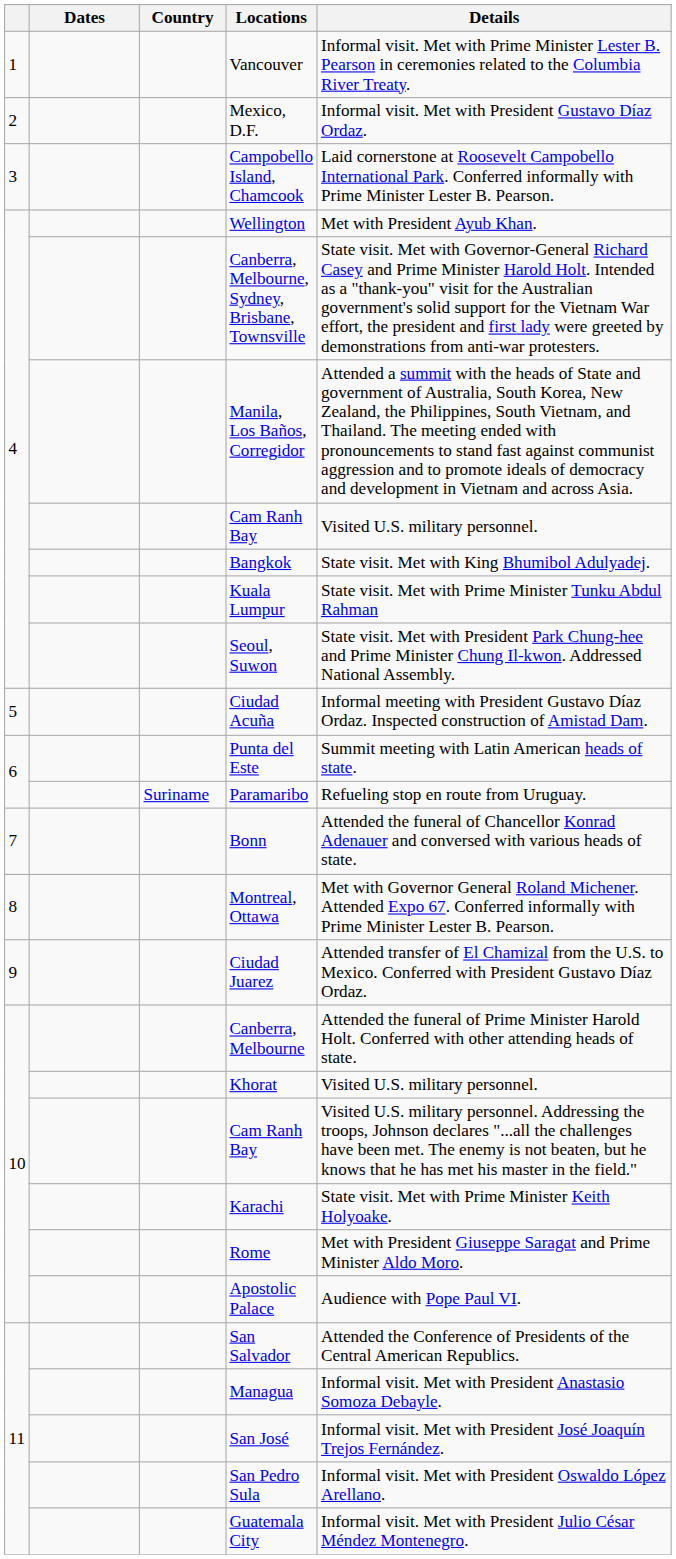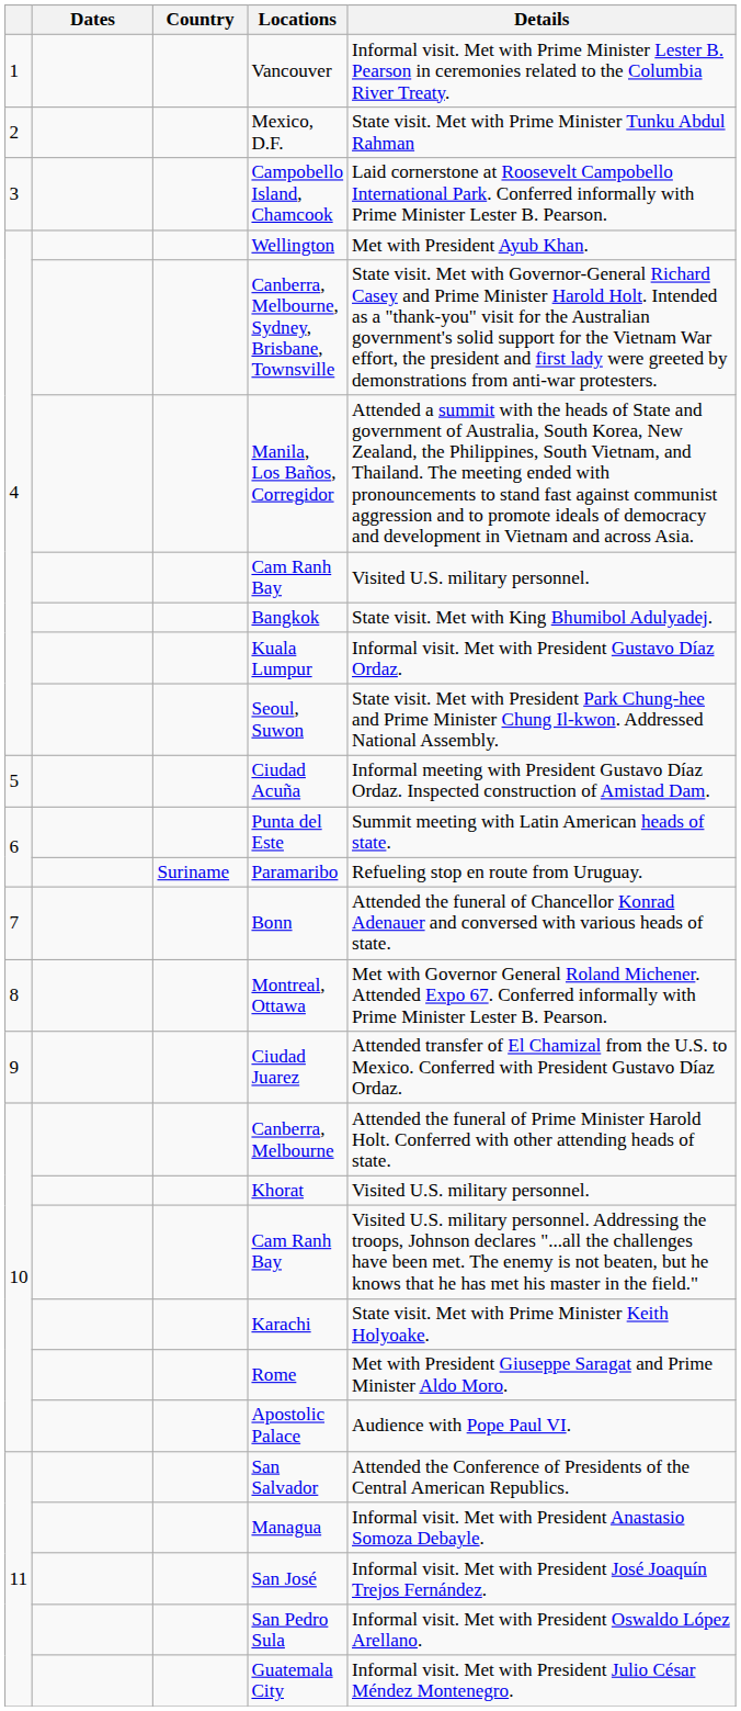Mexico, D.F. | Details: Informal visit. Met with President Gustavo Díaz Ordaz. -> State visit. Met with Prime Minister Tunku Abdul Rahman
Kuala Lumpur | Details: State visit. Met with Prime Minister Tunku Abdul Rahman -> Informal visit. Met with President Gustavo Díaz Ordaz.
